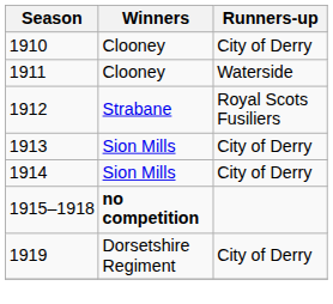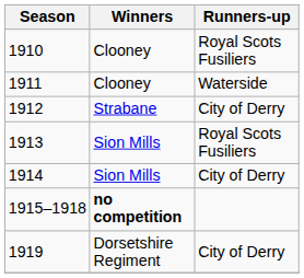1910 | Runners-up: City of Derry -> Royal Scots Fusiliers
1912 | Runners-up: Royal Scots Fusiliers -> City of Derry
1913 | Runners-up: City of Derry -> Royal Scots Fusiliers
